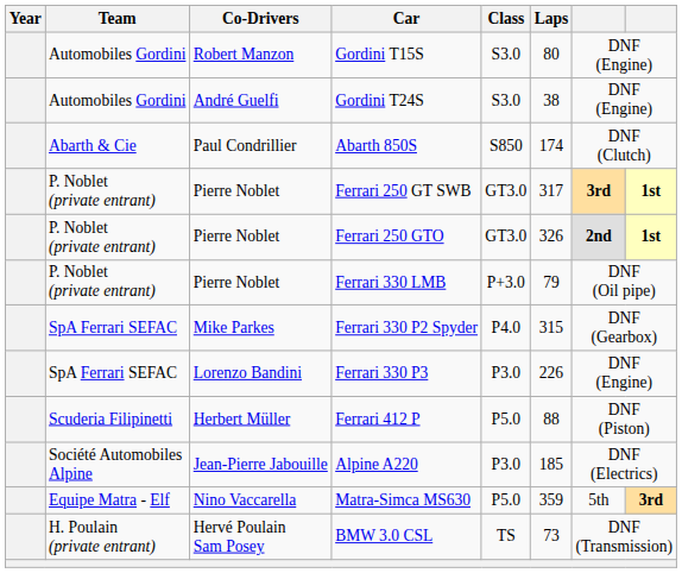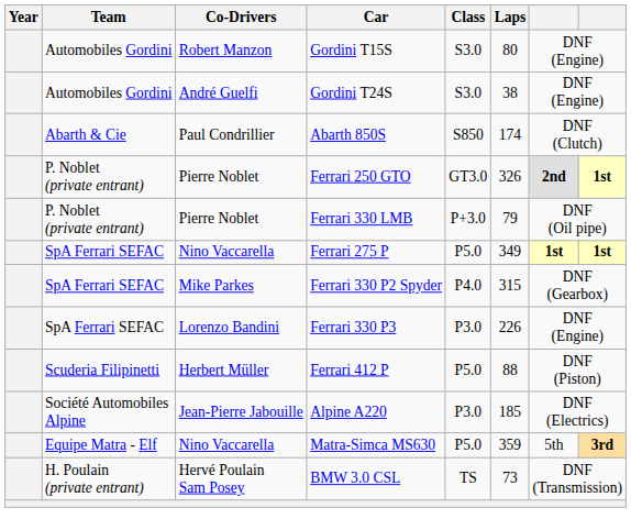- row: P. Noblet (private entrant) | Pierre Noblet | Ferrari 250 GT SWB | GT3.0 | 317 | 3rd | 1st
+ row: SpA Ferrari SEFAC | Nino Vaccarella | Ferrari 275 P | P5.0 | 349 | 1st | 1st
